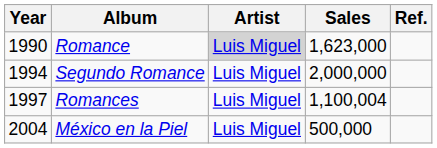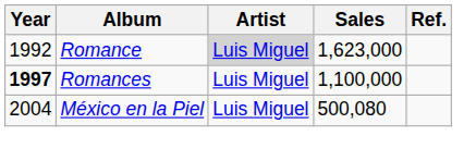Romance | Year: 1990 -> 1992
- row: 1994 | Segundo Romance | Luis Miguel | 2,000,000
Romances | Year: normal -> bold
Romances | Sales: 1,100,004 -> 1,100,000
México en la Piel | Sales: 500,000 -> 500,080
